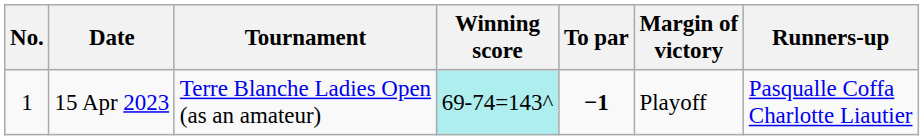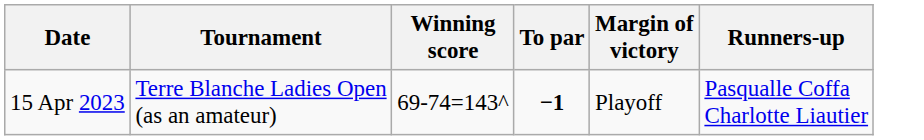- column: No. | 1
15 Apr 2023 | Winning score: paleturquoise background -> no background
